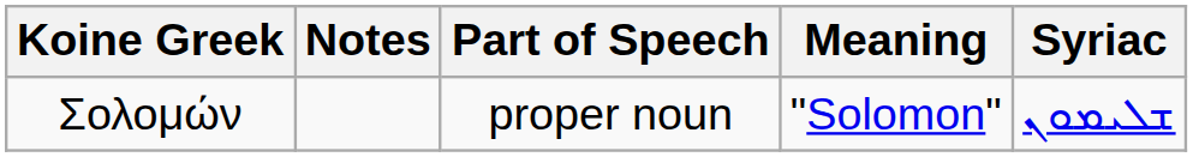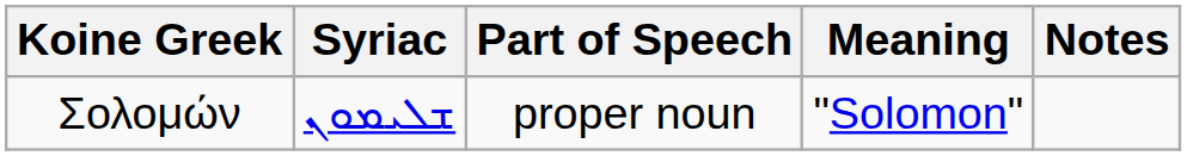columns swapped: Syriac <-> Notes
